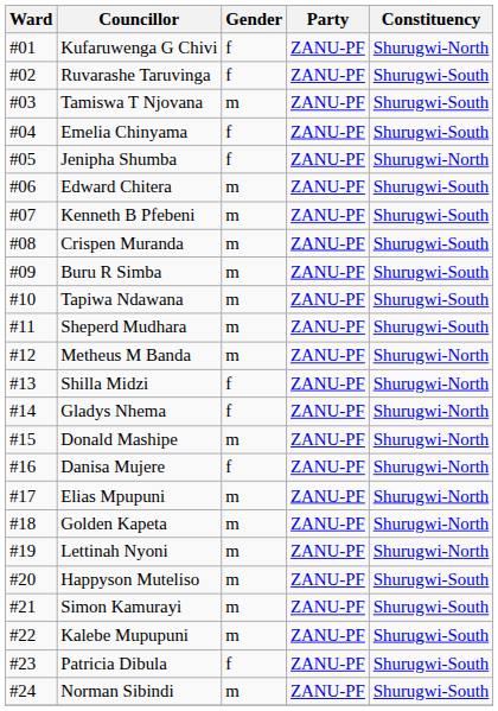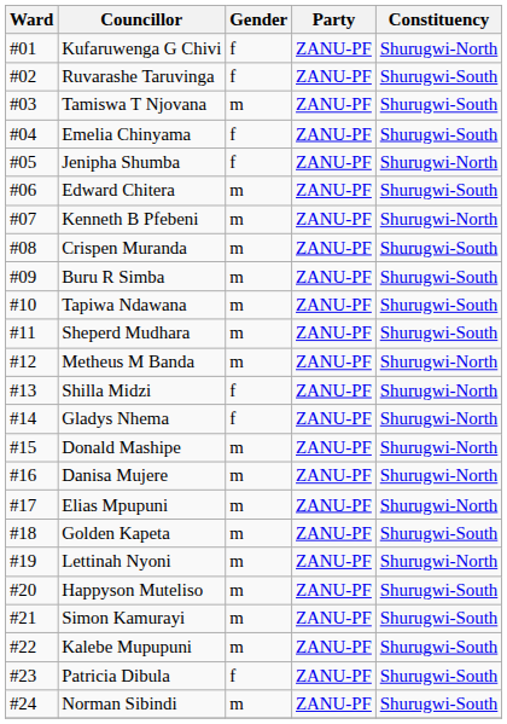Kenneth B Pfebeni | Constituency: Shurugwi-South -> Shurugwi-North
Danisa Mujere | Gender: f -> m
Golden Kapeta | Constituency: Shurugwi-North -> Shurugwi-South
